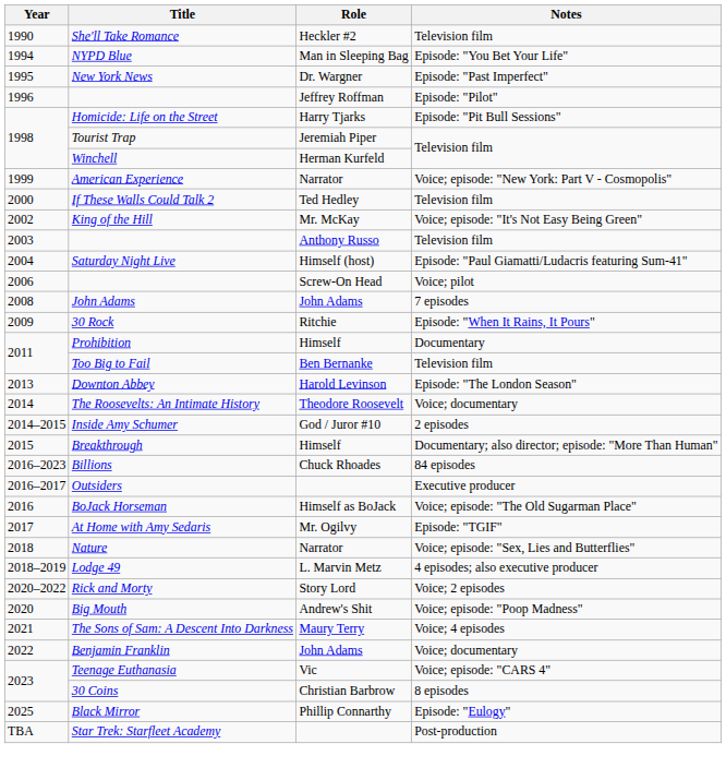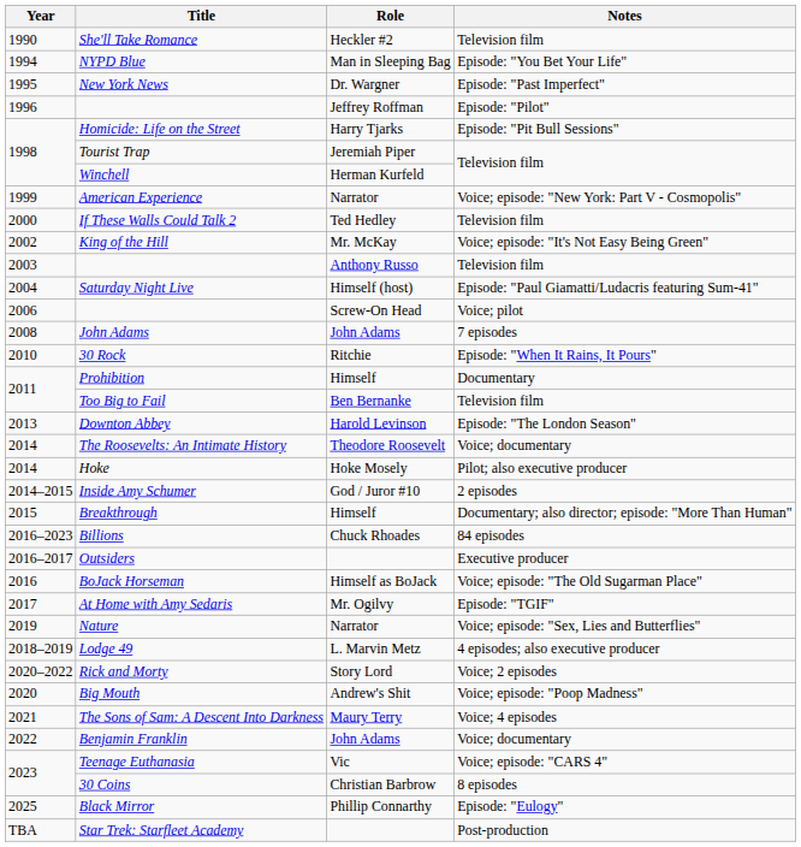30 Rock | Year: 2009 -> 2010
+ row: 2014 | Hoke | Hoke Mosely | Pilot; also executive producer
Nature | Year: 2018 -> 2019
